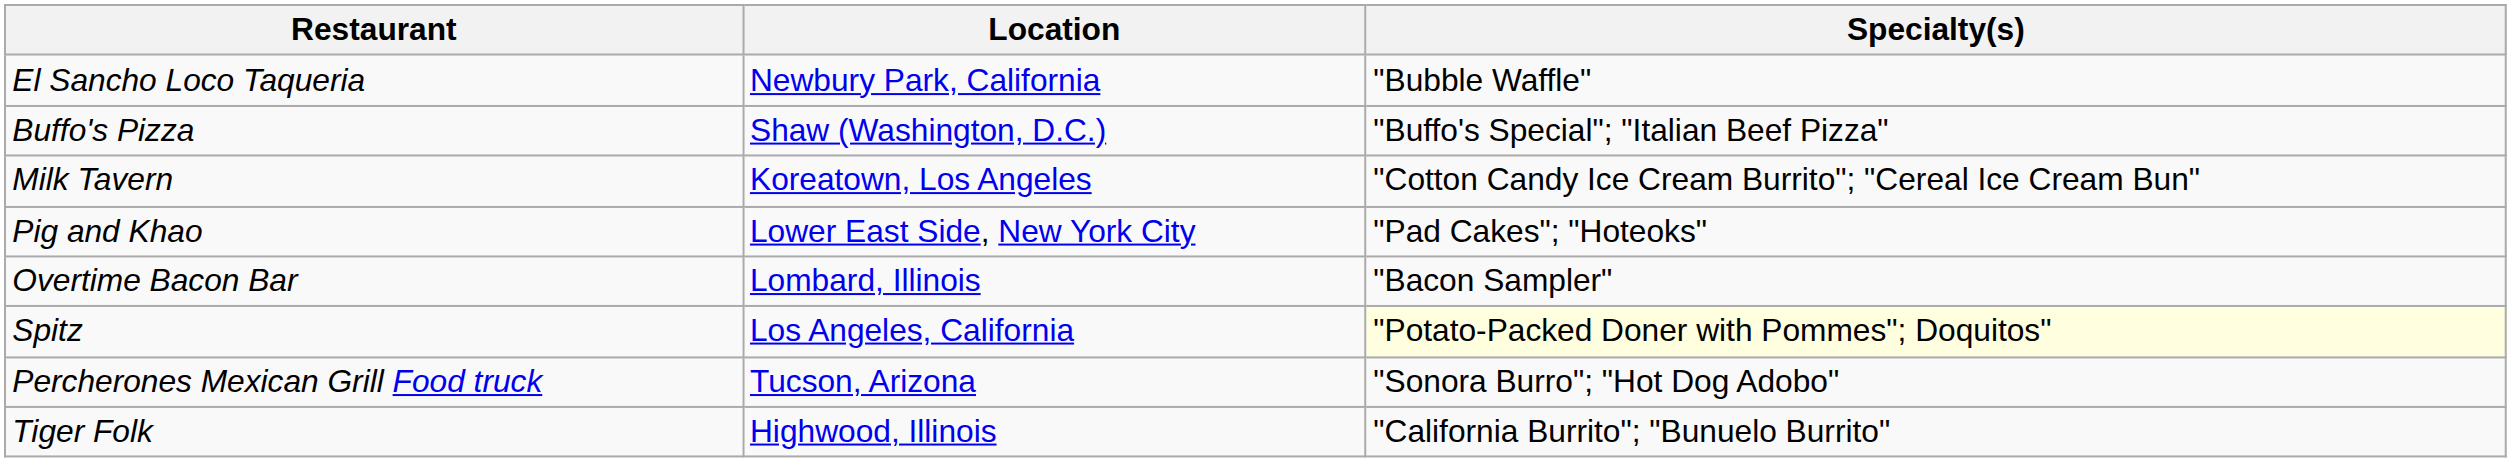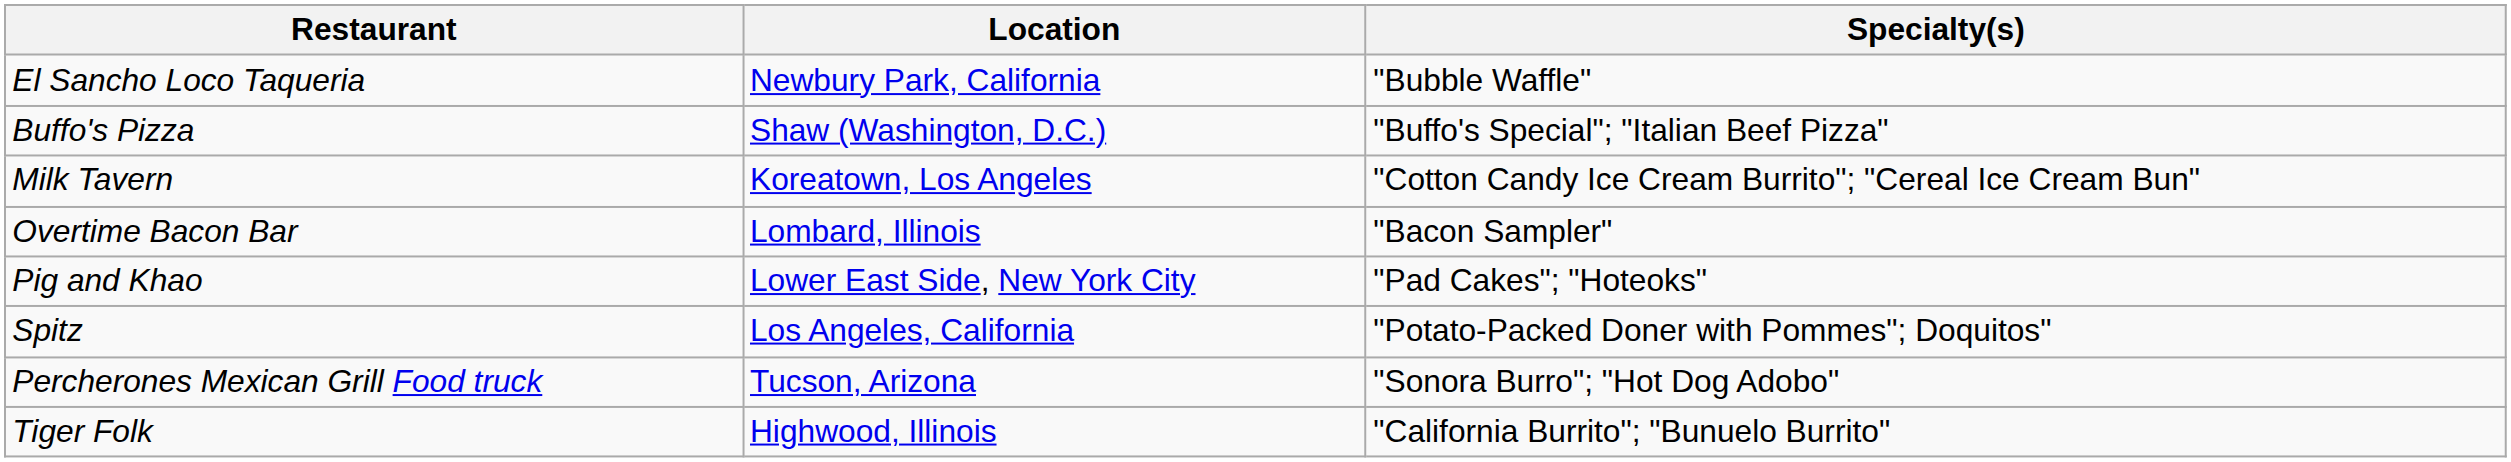rows swapped: Pig and Khao <-> Overtime Bacon Bar
Spitz | Specialty(s): lightyellow background -> no background
